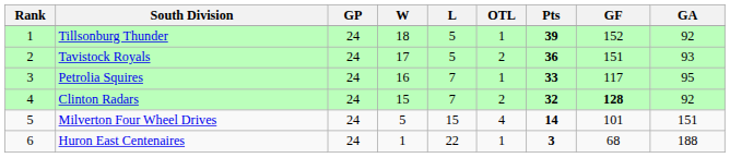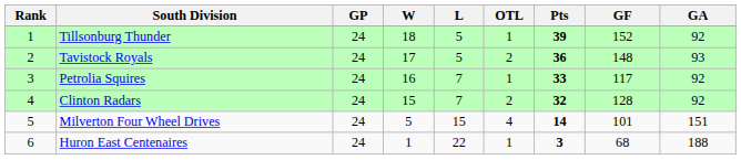Tavistock Royals | GF: 151 -> 148
Petrolia Squires | GA: 95 -> 92
Clinton Radars | GF: bold -> normal
